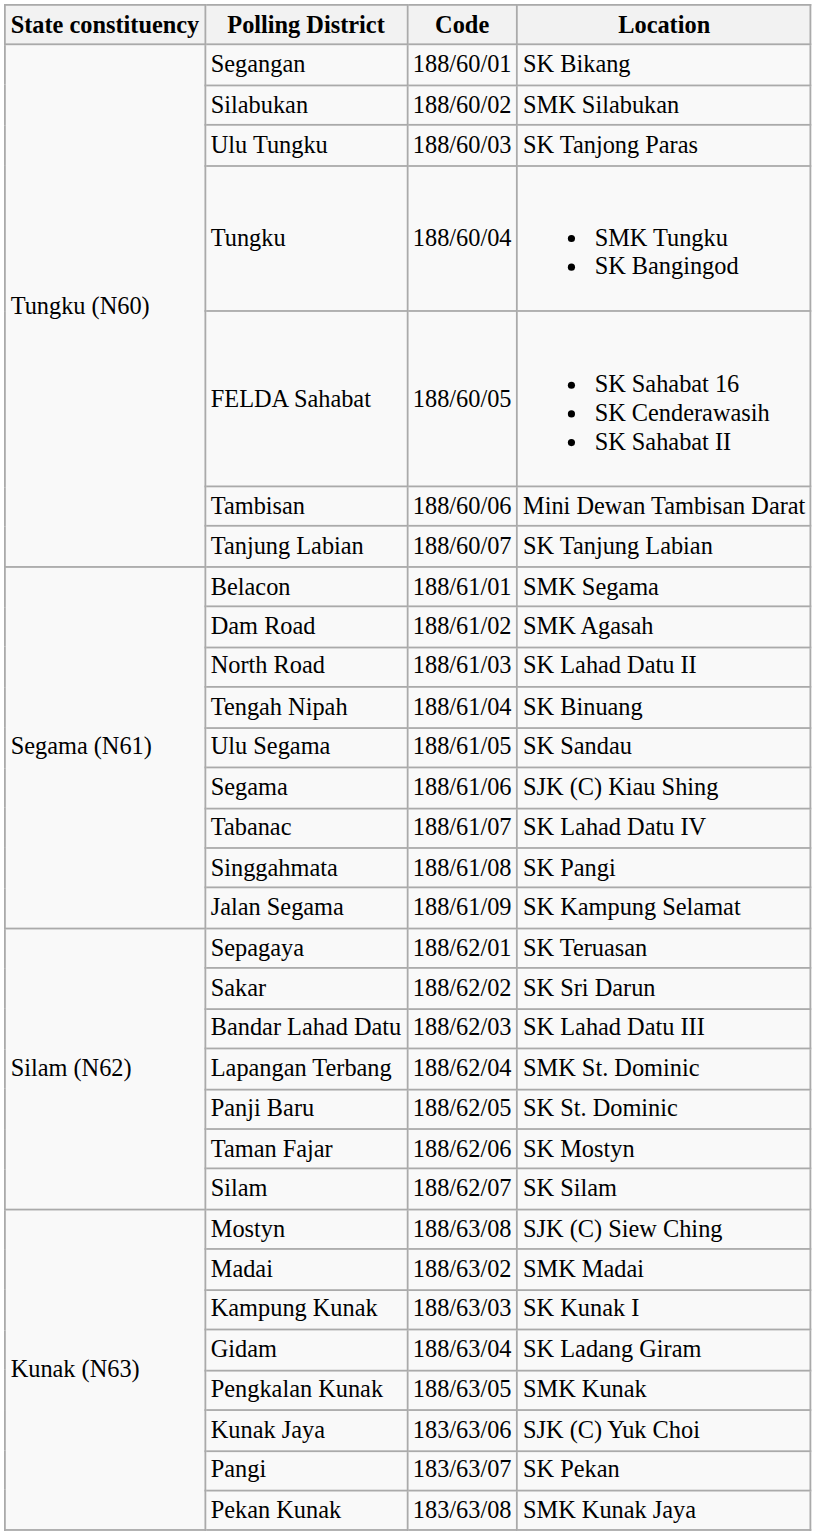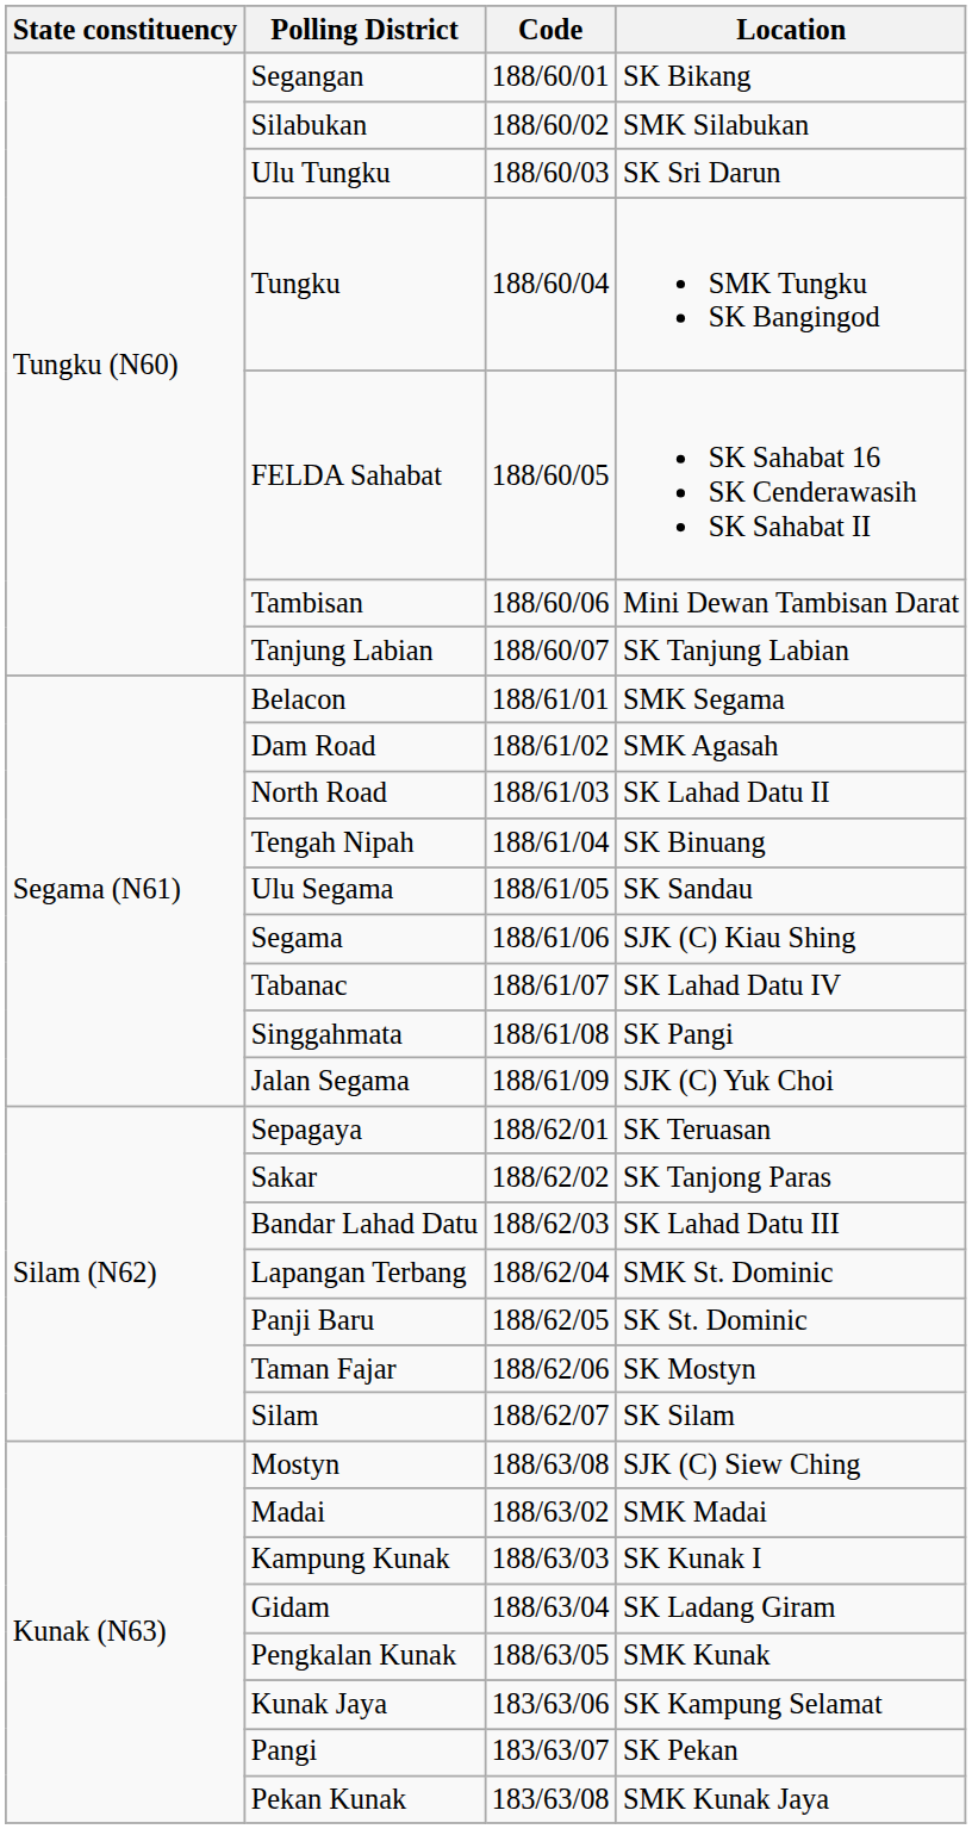Ulu Tungku | Location: SK Tanjong Paras -> SK Sri Darun
Jalan Segama | Location: SK Kampung Selamat -> SJK (C) Yuk Choi
Sakar | Location: SK Sri Darun -> SK Tanjong Paras
Kunak Jaya | Location: SJK (C) Yuk Choi -> SK Kampung Selamat
